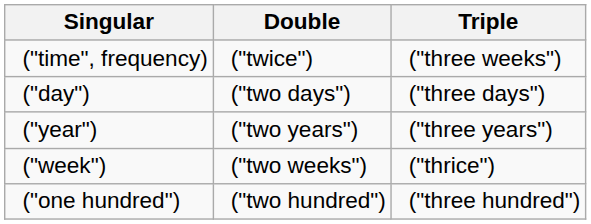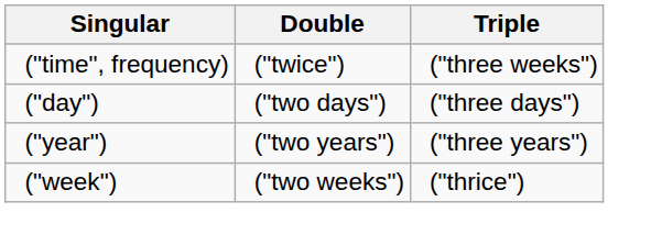- row: ("one hundred") | ("two hundred") | ("three hundred")
